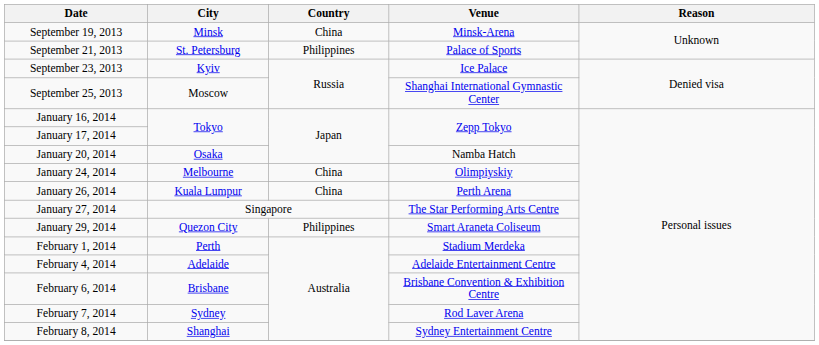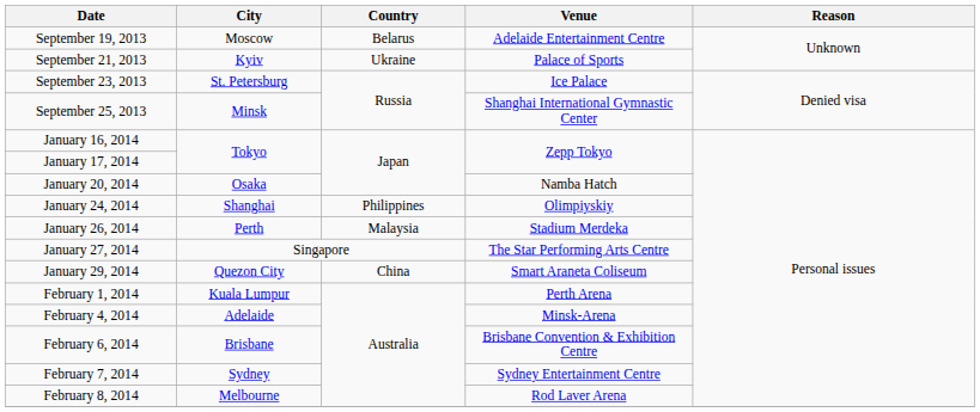September 19, 2013 | City: Minsk -> Moscow
September 19, 2013 | Country: China -> Belarus
September 19, 2013 | Venue: Minsk-Arena -> Adelaide Entertainment Centre
September 21, 2013 | City: St. Petersburg -> Kyiv
September 21, 2013 | Country: Philippines -> Ukraine
September 23, 2013 | City: Kyiv -> St. Petersburg
September 25, 2013 | City: Moscow -> Minsk
January 24, 2014 | City: Melbourne -> Shanghai
January 24, 2014 | Country: China -> Philippines
January 26, 2014 | City: Kuala Lumpur -> Perth
January 26, 2014 | Country: China -> Malaysia
January 26, 2014 | Venue: Perth Arena -> Stadium Merdeka
January 29, 2014 | Country: Philippines -> China
February 1, 2014 | City: Perth -> Kuala Lumpur
February 1, 2014 | Venue: Stadium Merdeka -> Perth Arena
February 4, 2014 | Venue: Adelaide Entertainment Centre -> Minsk-Arena
February 7, 2014 | Venue: Rod Laver Arena -> Sydney Entertainment Centre
February 8, 2014 | City: Shanghai -> Melbourne
February 8, 2014 | Venue: Sydney Entertainment Centre -> Rod Laver Arena
